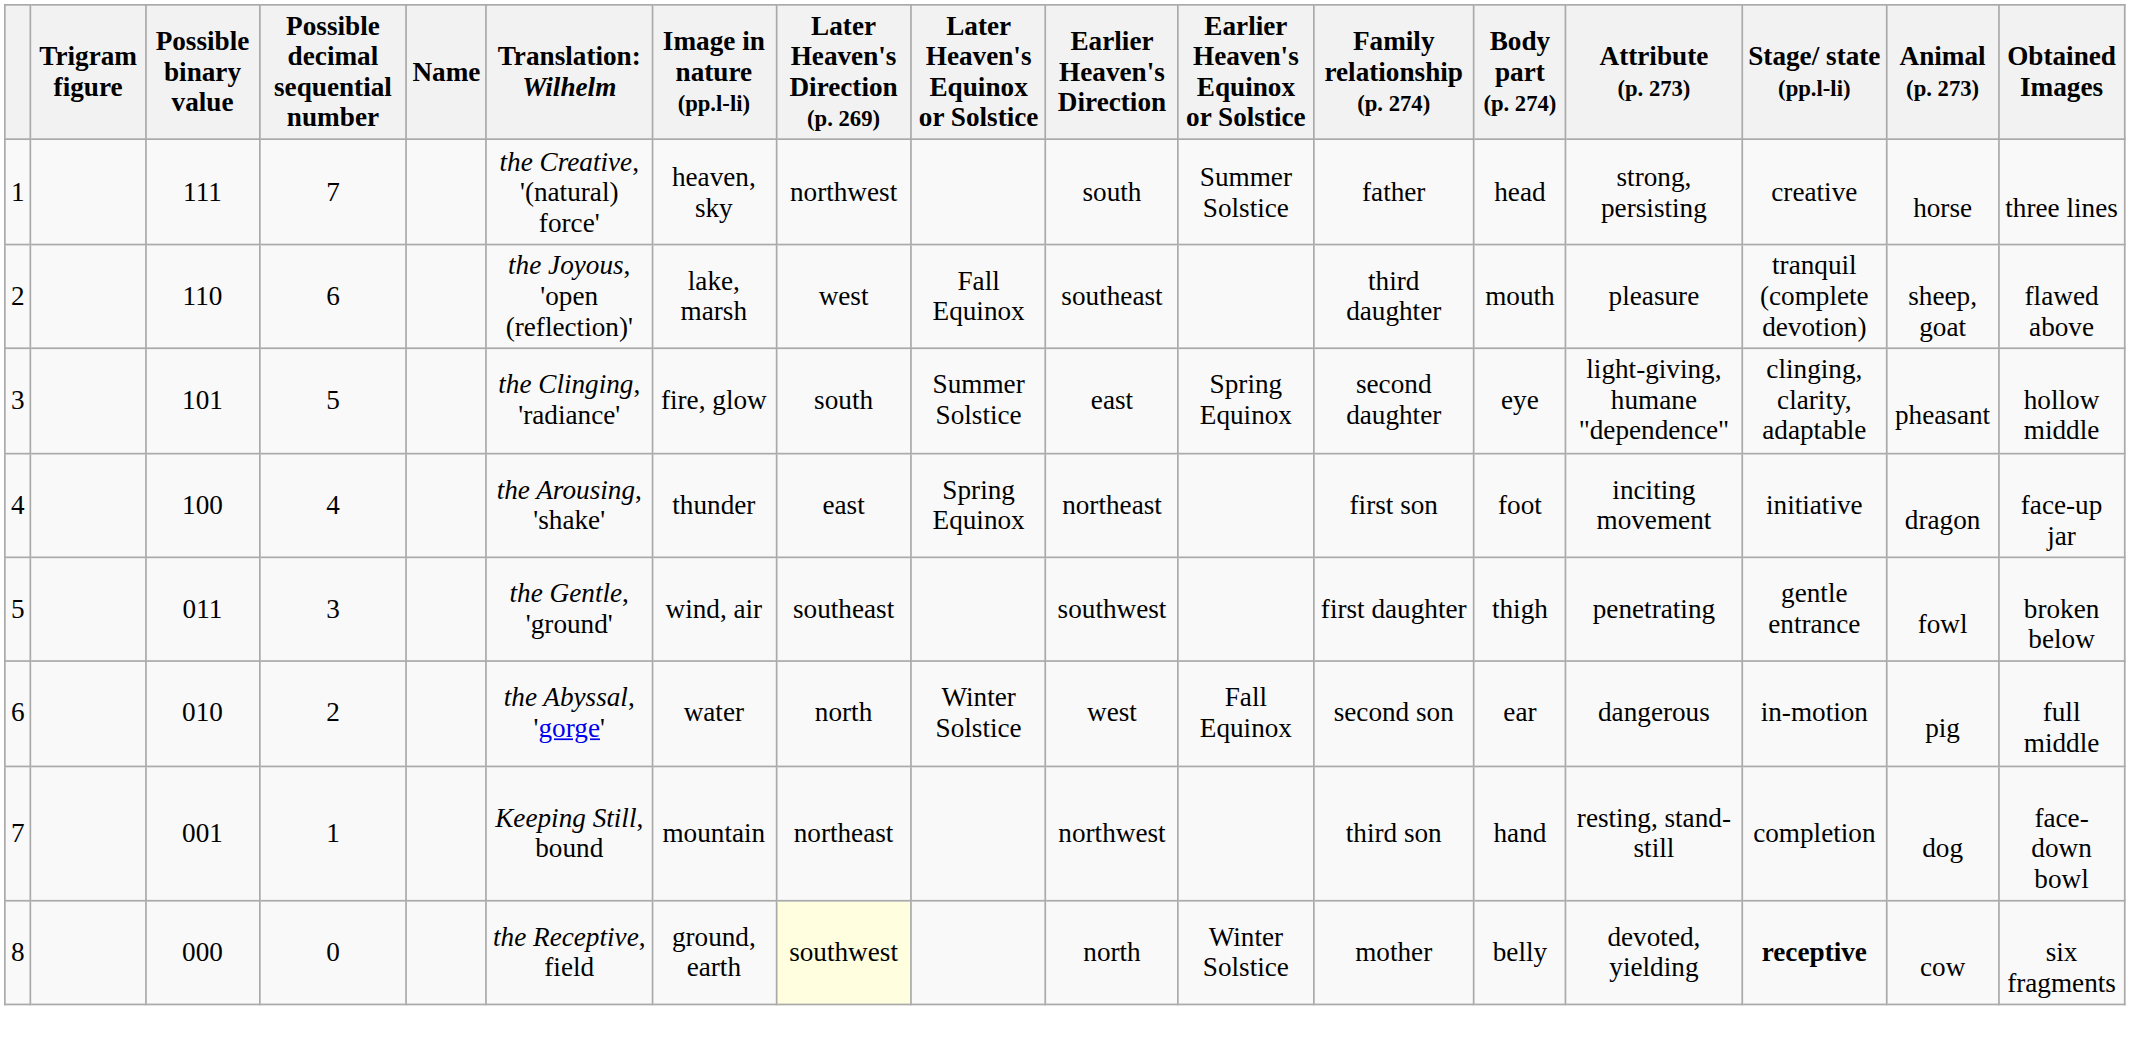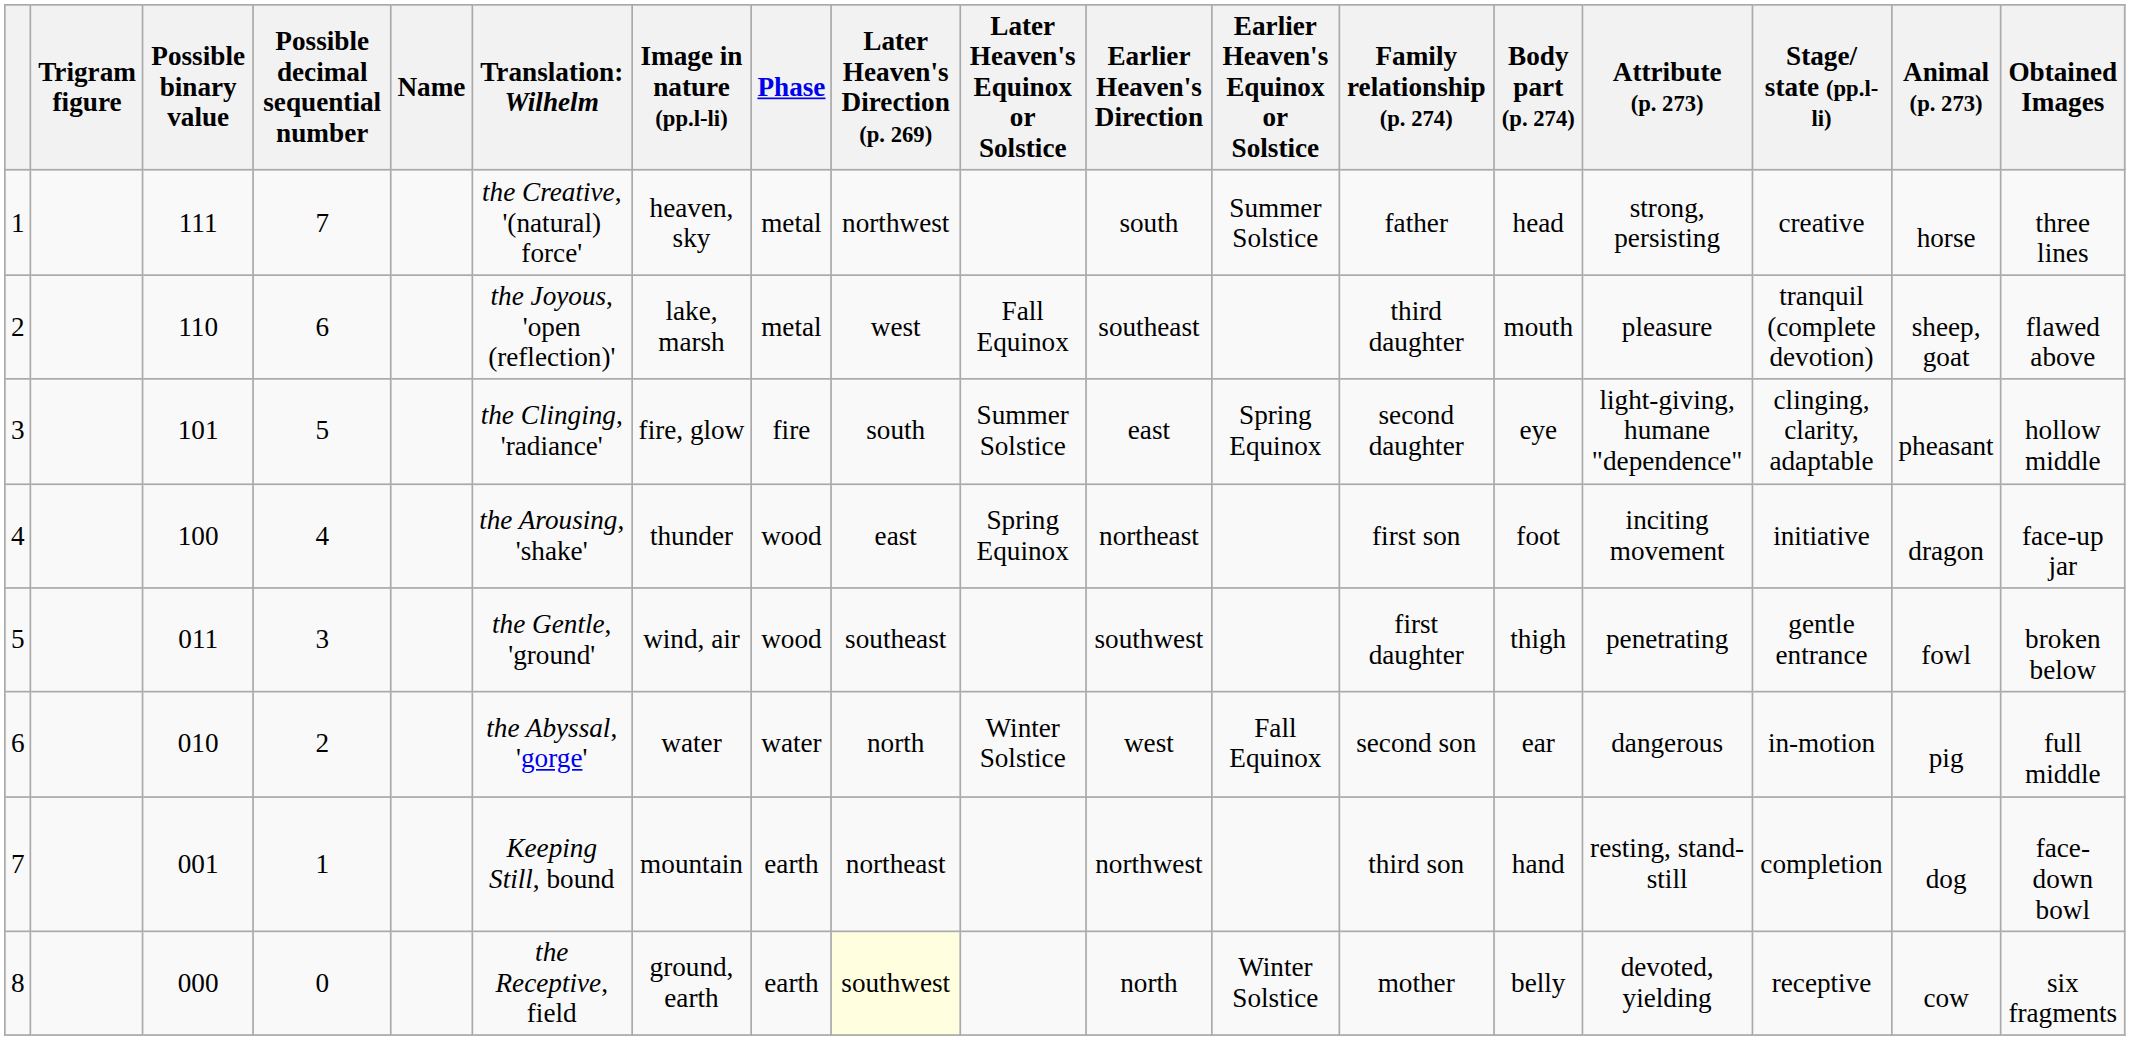+ column: Phase | metal | metal | fire | wood | wood | water | earth | earth
8 | Stage/ state (pp.l-li): bold -> normal
